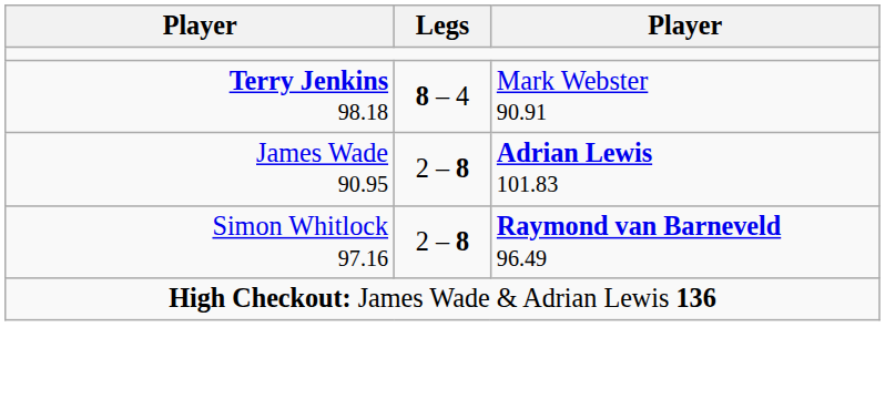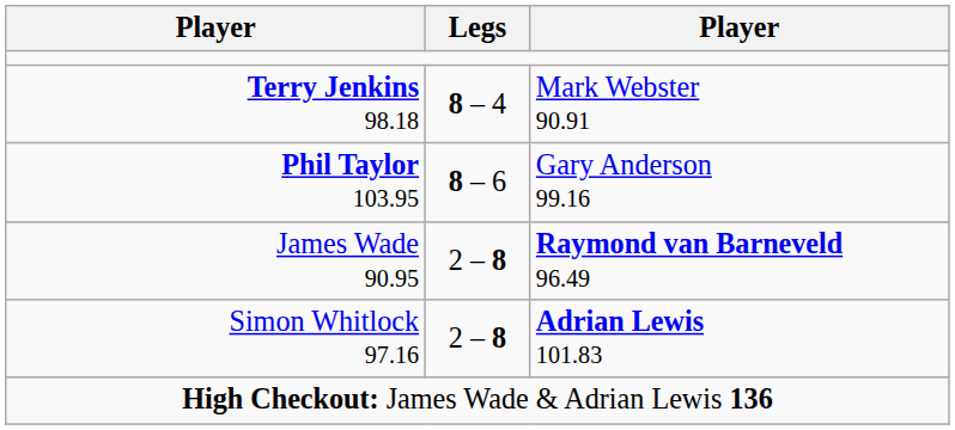+ row: Phil Taylor 103.95 | 8 – 6 | Gary Anderson 99.16
James Wade 90.95 | column 3: Adrian Lewis 101.83 -> Raymond van Barneveld 96.49
Simon Whitlock 97.16 | column 3: Raymond van Barneveld 96.49 -> Adrian Lewis 101.83
